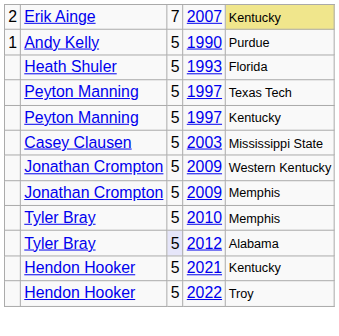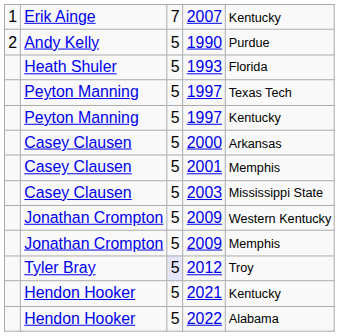2007 | column 1: 2 -> 1
2007 | column 5: khaki background -> no background
1990 | column 1: 1 -> 2
+ row: Casey Clausen | 5 | 2000 | Arkansas
+ row: Casey Clausen | 5 | 2001 | Memphis
- row: Tyler Bray | 5 | 2010 | Memphis
2012 | column 5: Alabama -> Troy
2022 | column 5: Troy -> Alabama
